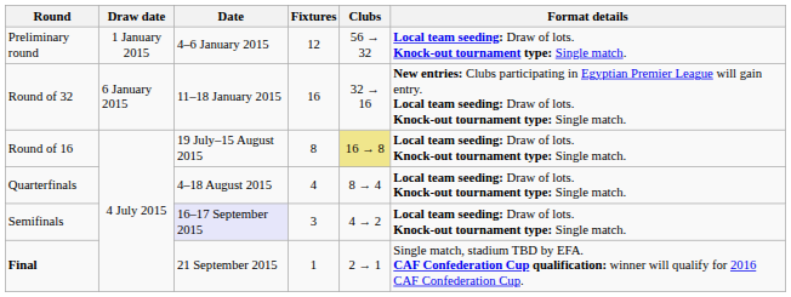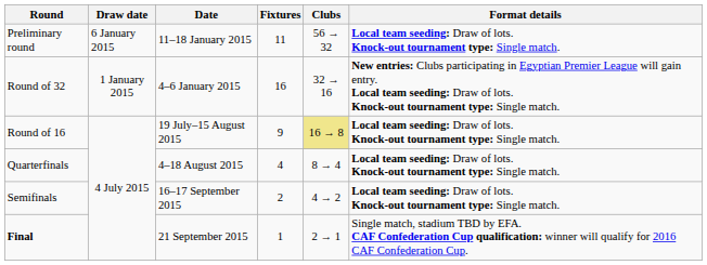Preliminary round | Draw date: 1 January 2015 -> 6 January 2015
Preliminary round | Date: 4–6 January 2015 -> 11–18 January 2015
Preliminary round | Fixtures: 12 -> 11
Round of 32 | Draw date: 6 January 2015 -> 1 January 2015
Round of 32 | Date: 11–18 January 2015 -> 4–6 January 2015
Round of 16 | Fixtures: 8 -> 9
Semifinals | Date: lavender background -> no background
Semifinals | Fixtures: 3 -> 2
